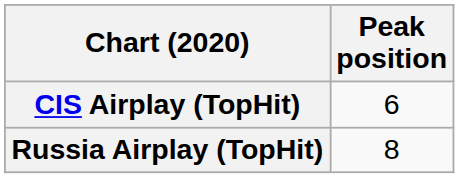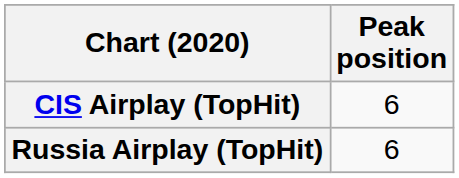Russia Airplay (TopHit) | Peak position: 8 -> 6
